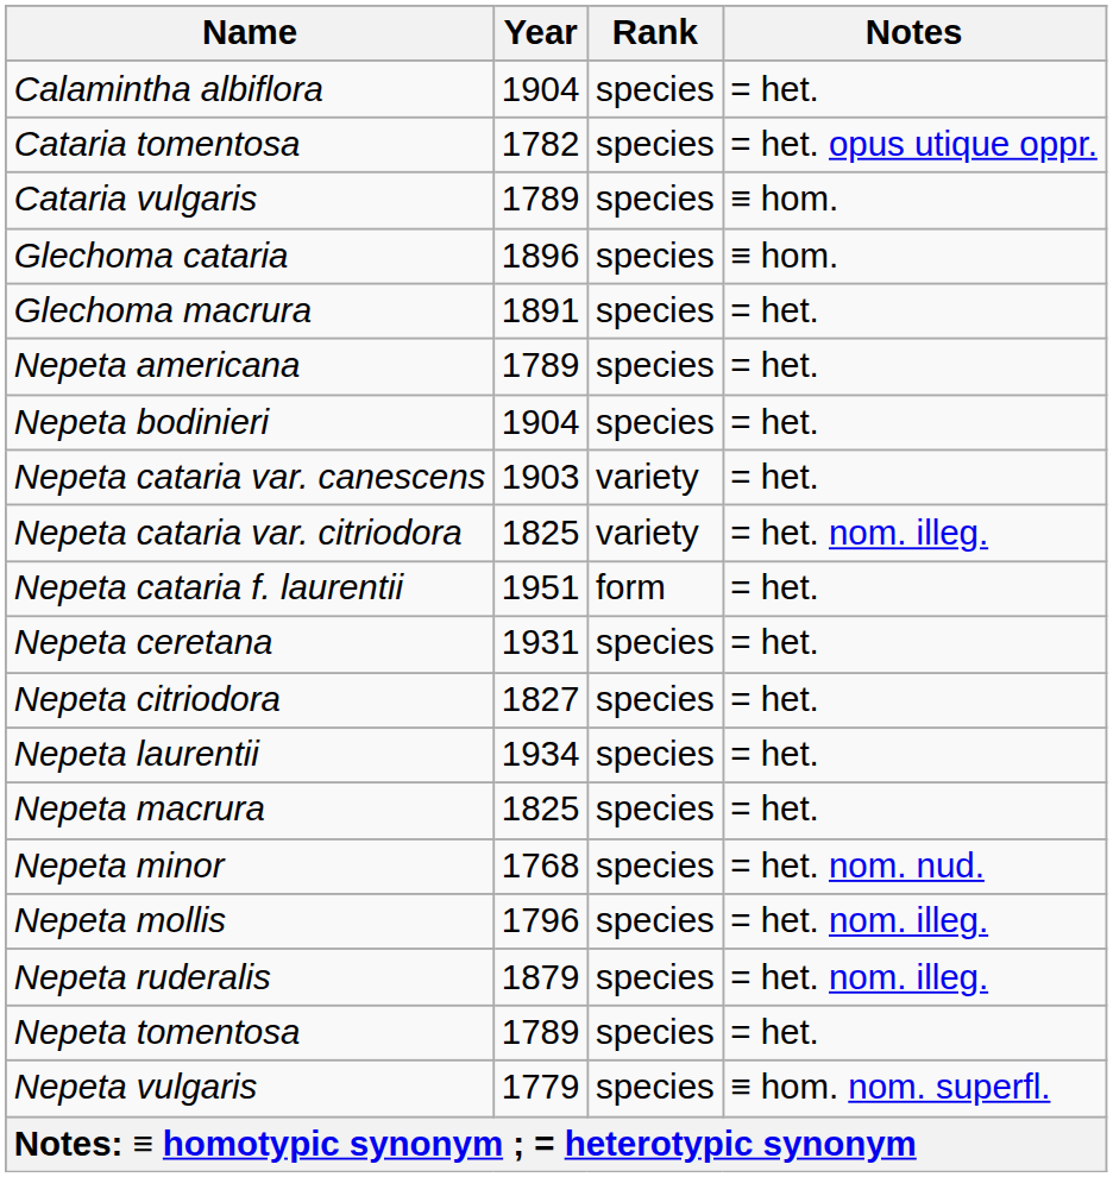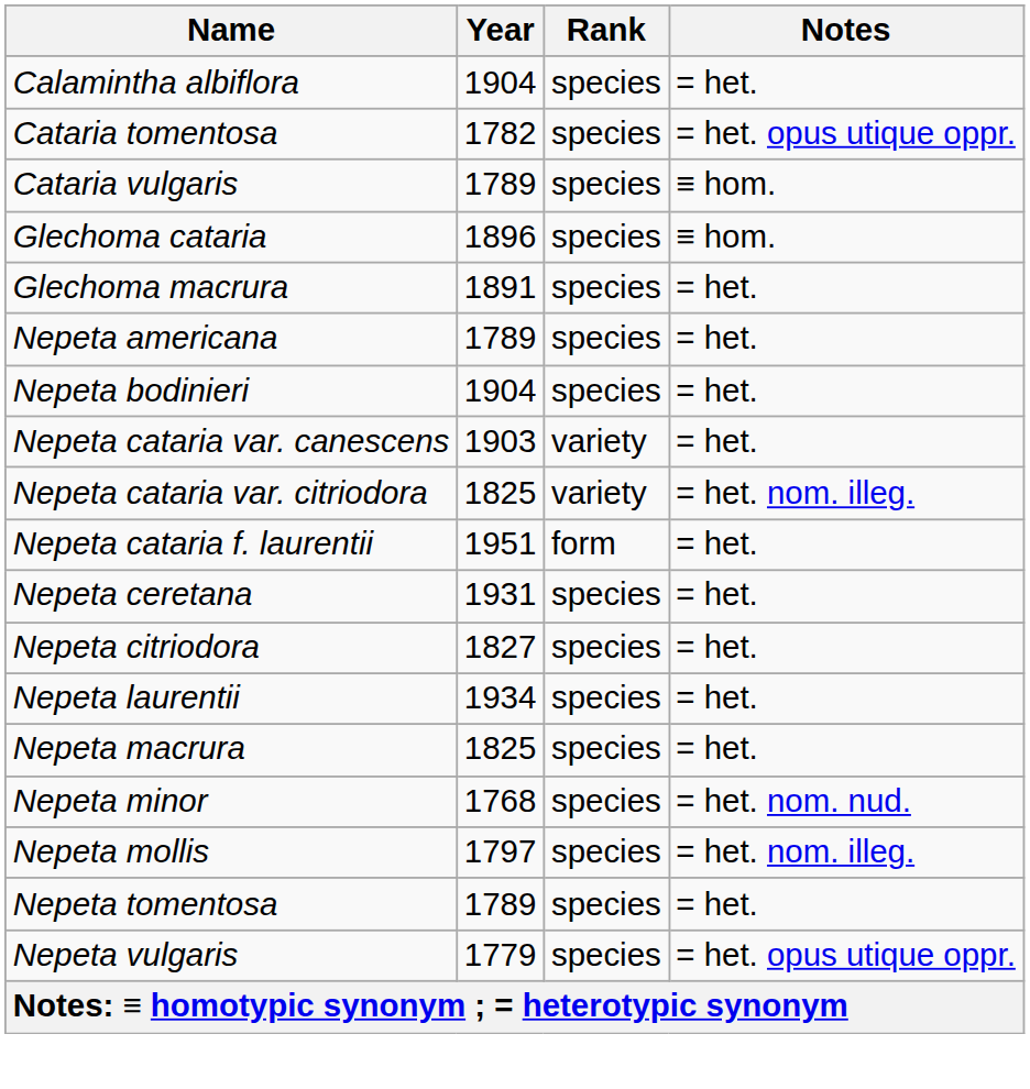Nepeta mollis | Year: 1796 -> 1797
- row: Nepeta ruderalis | 1879 | species | = het. nom. illeg.
Nepeta vulgaris | Notes: ≡ hom. nom. superfl. -> = het. opus utique oppr.
